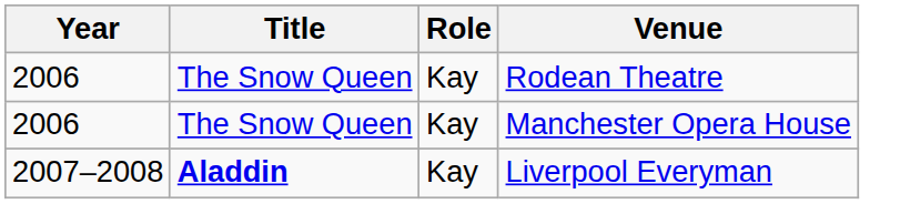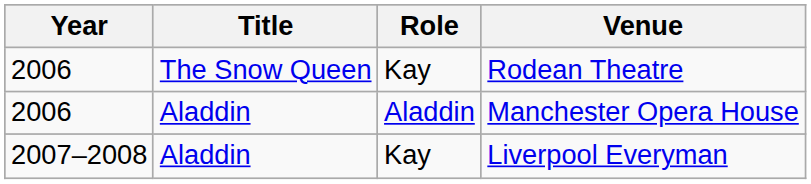Manchester Opera House | Title: The Snow Queen -> Aladdin
Manchester Opera House | Role: Kay -> Aladdin
Liverpool Everyman | Title: bold -> normal
